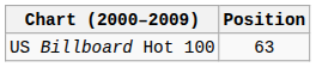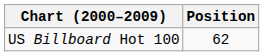US Billboard Hot 100 | Position: 63 -> 62
